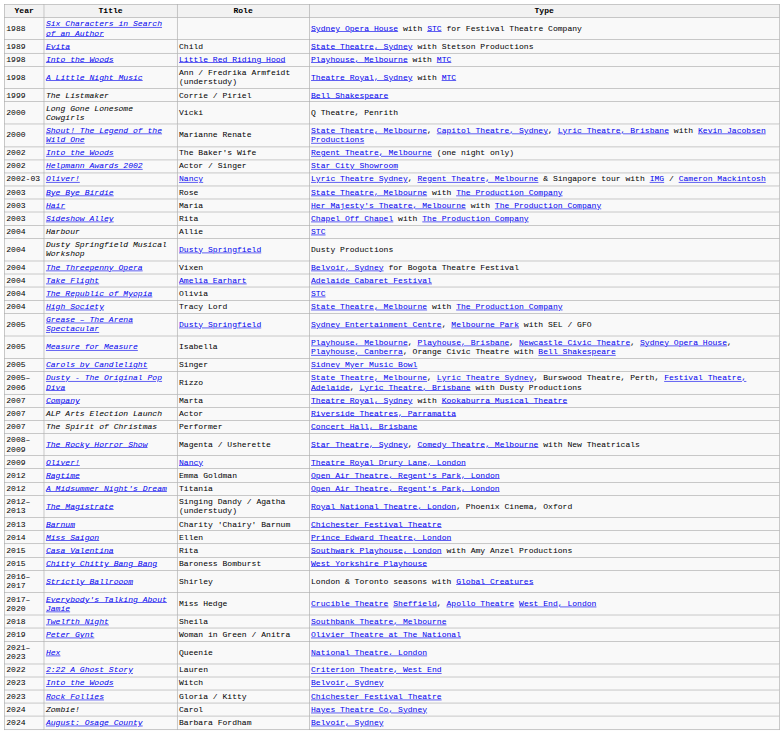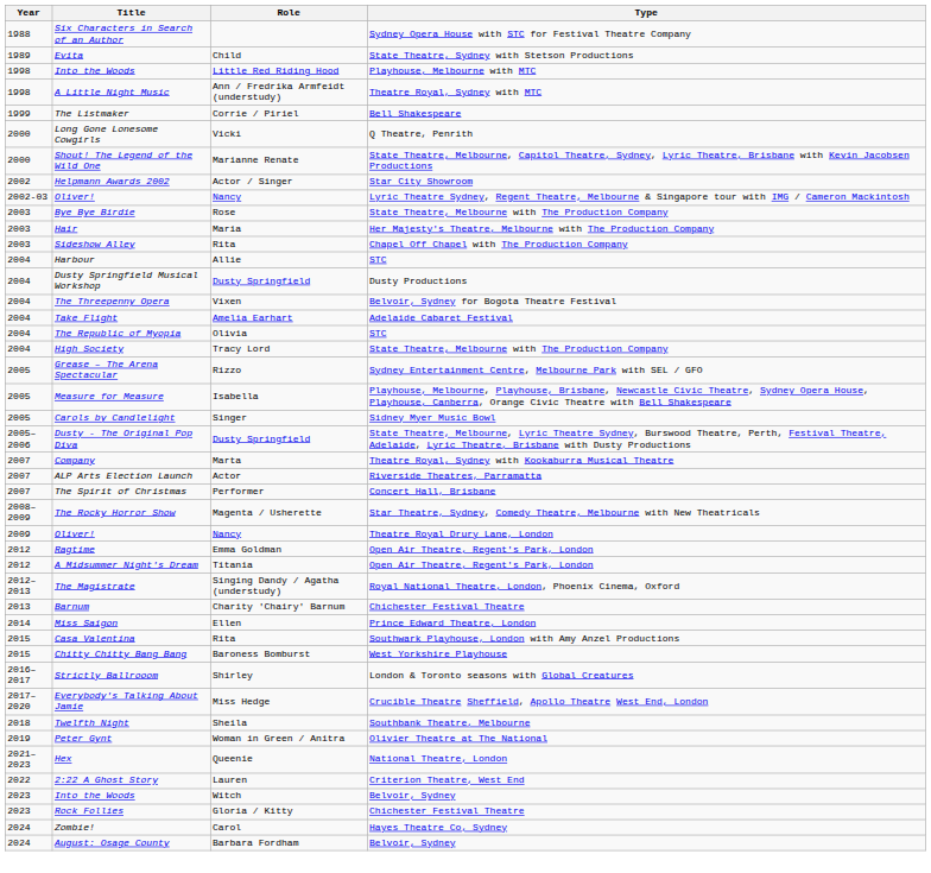- row: 2002 | Into the Woods | The Baker's Wife | Regent Theatre, Melbourne (one night only)
Grease – The Arena Spectacular | Role: Dusty Springfield -> Rizzo
Dusty - The Original Pop Diva | Role: Rizzo -> Dusty Springfield
